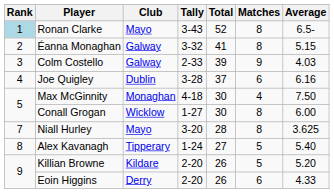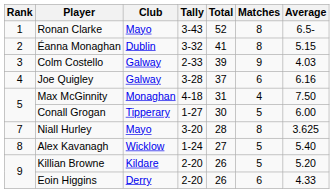Ronan Clarke | Rank: lightblue background -> no background
Éanna Monaghan | Club: Galway -> Dublin
Joe Quigley | Club: Dublin -> Galway
Max McGinnity | Total: 30 -> 31
Conall Grogan | Club: Wicklow -> Tipperary
Conall Grogan | Matches: 8 -> 5
Alex Kavanagh | Club: Tipperary -> Wicklow
